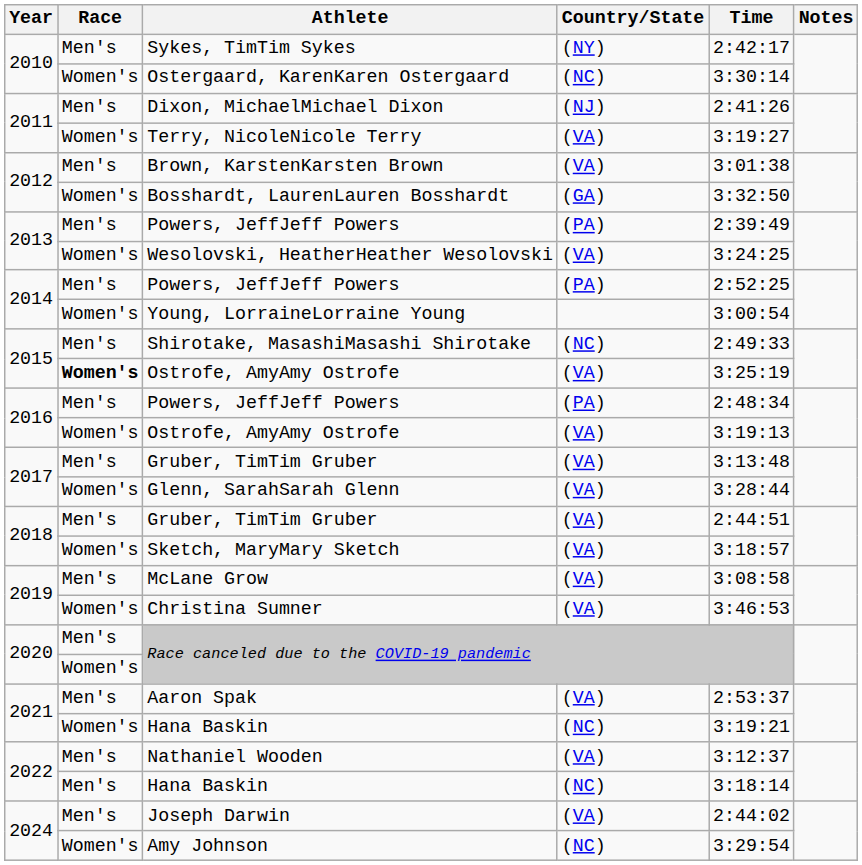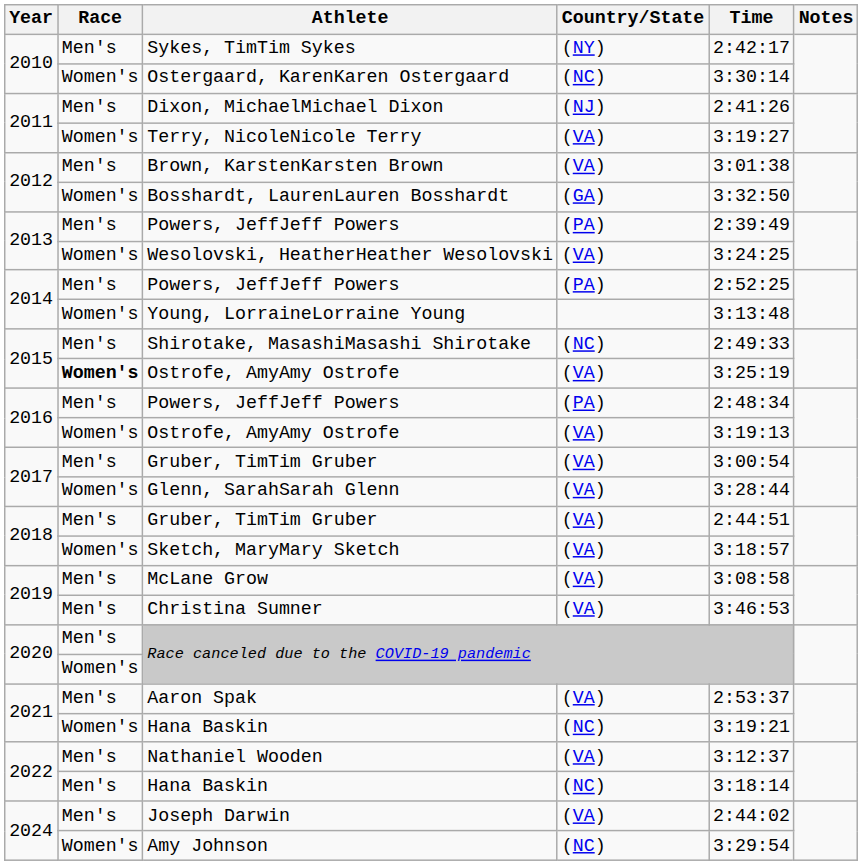Young, LorraineLorraine Young | Time: 3:00:54 -> 3:13:48
2017 / Gruber, TimTim Gruber | Time: 3:13:48 -> 3:00:54
Christina Sumner | Race: Women's -> Men's
